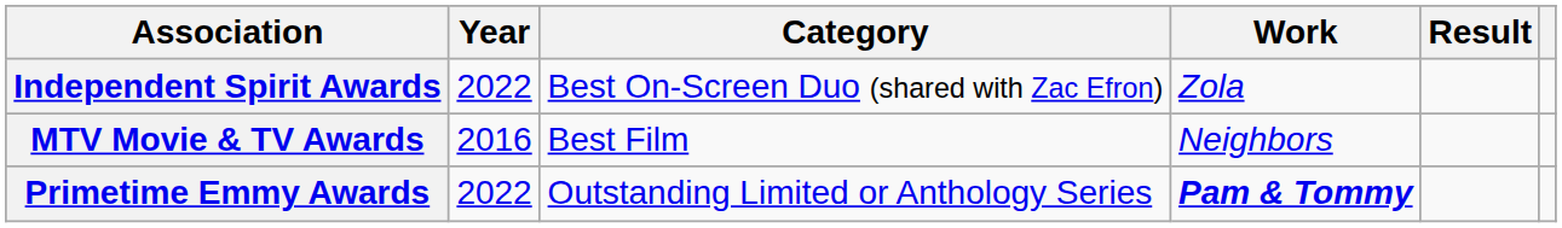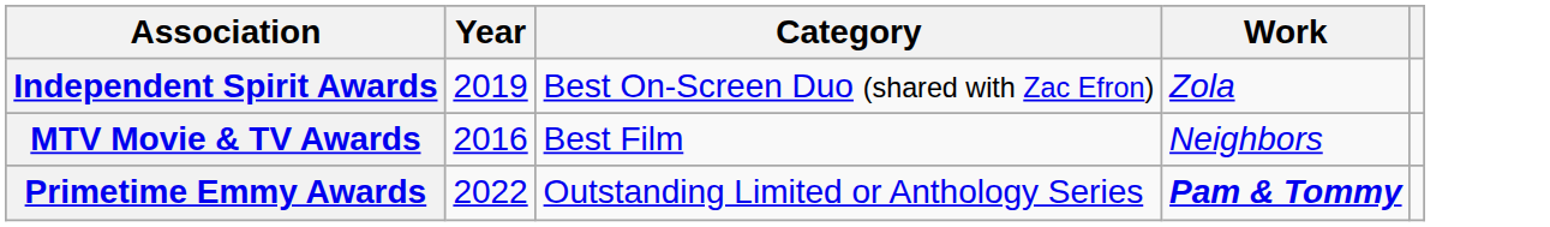- column: Result
Independent Spirit Awards | Year: 2022 -> 2019
